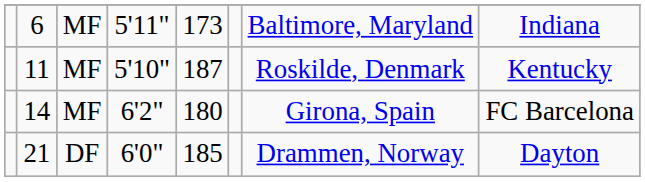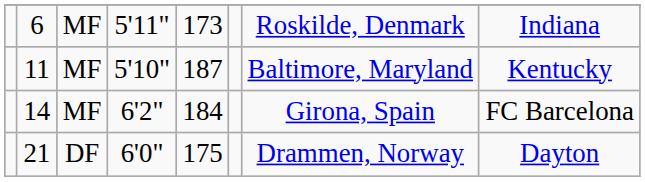6 | column 7: Baltimore, Maryland -> Roskilde, Denmark
11 | column 7: Roskilde, Denmark -> Baltimore, Maryland
14 | column 5: 180 -> 184
21 | column 5: 185 -> 175
